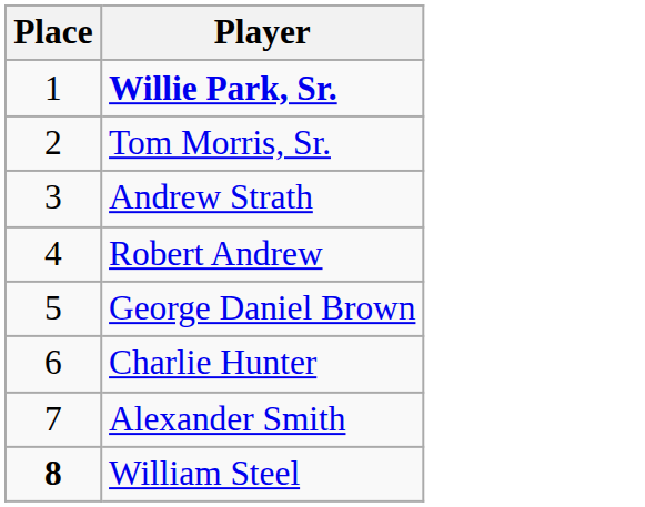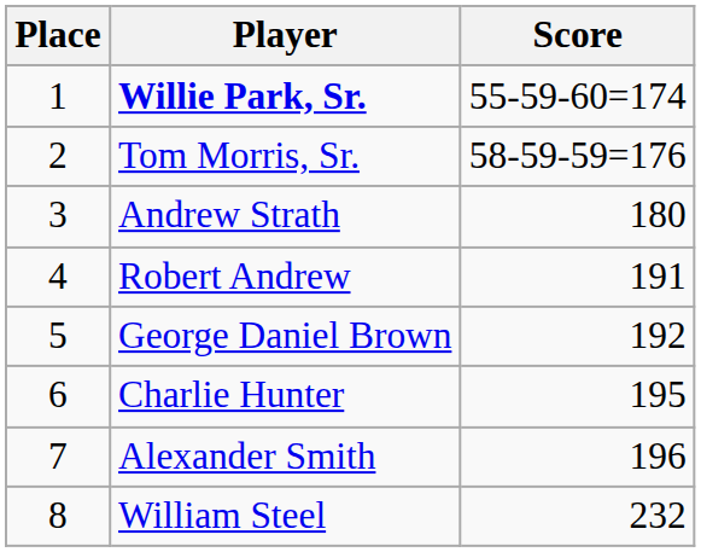+ column: Score | 55-59-60=174 | 58-59-59=176 | 180 | 191 | 192 | 195 | 196 | 232
William Steel | Place: bold -> normal
